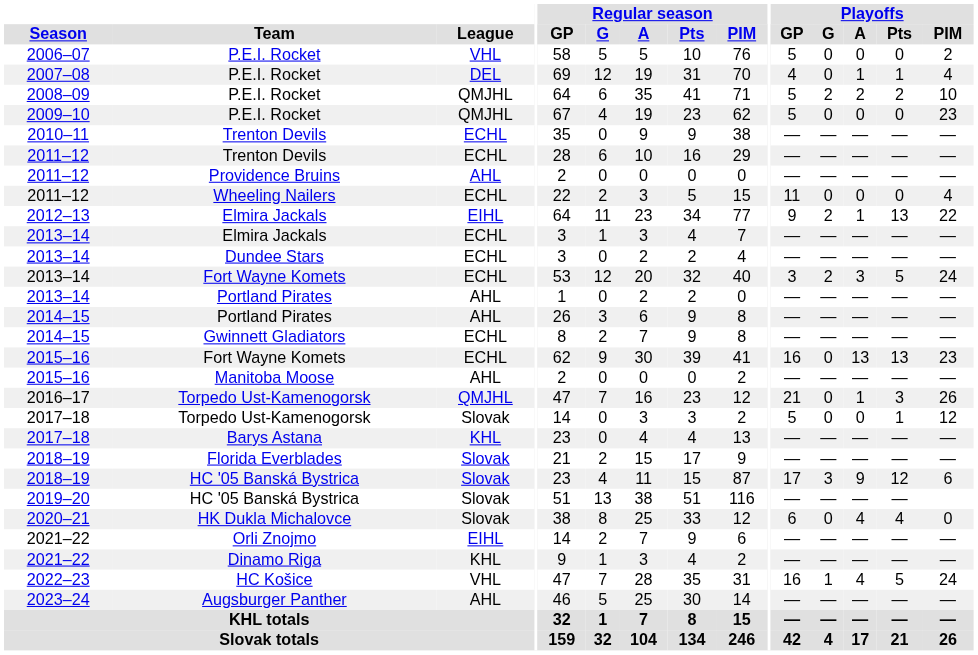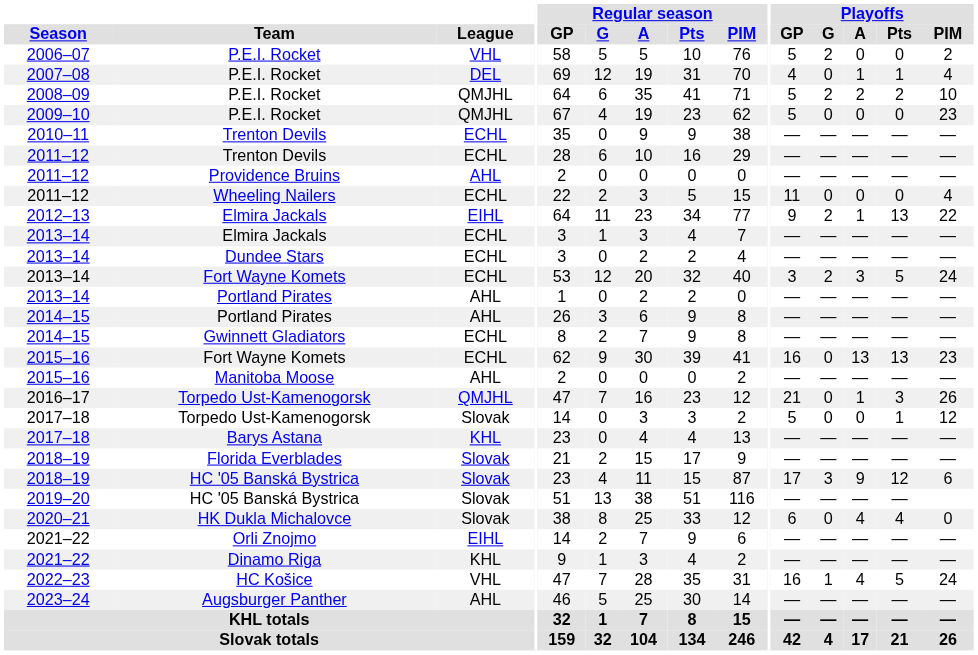2006–07 / P.E.I. Rocket | Playoffs / G: 0 -> 2
